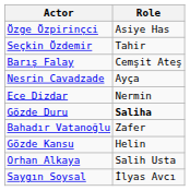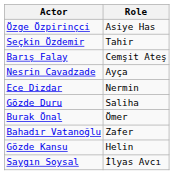Gözde Duru | Role: bold -> normal
+ row: Burak Önal | Ömer
- row: Orhan Alkaya | Salih Usta
